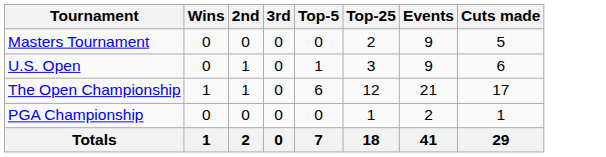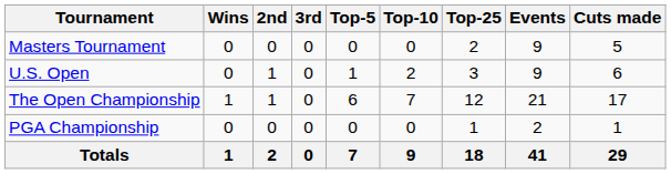+ column: Top-10 | 0 | 2 | 7 | 0 | 9
